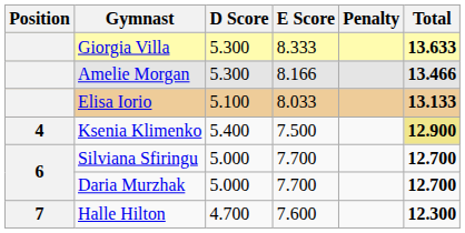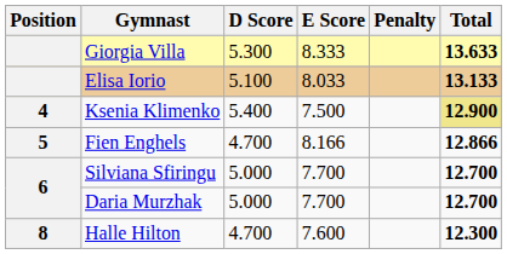- row: Amelie Morgan | 5.300 | 8.166 | 13.466
+ row: 5 | Fien Enghels | 4.700 | 8.166 | 12.866
Halle Hilton | Position: 7 -> 8
